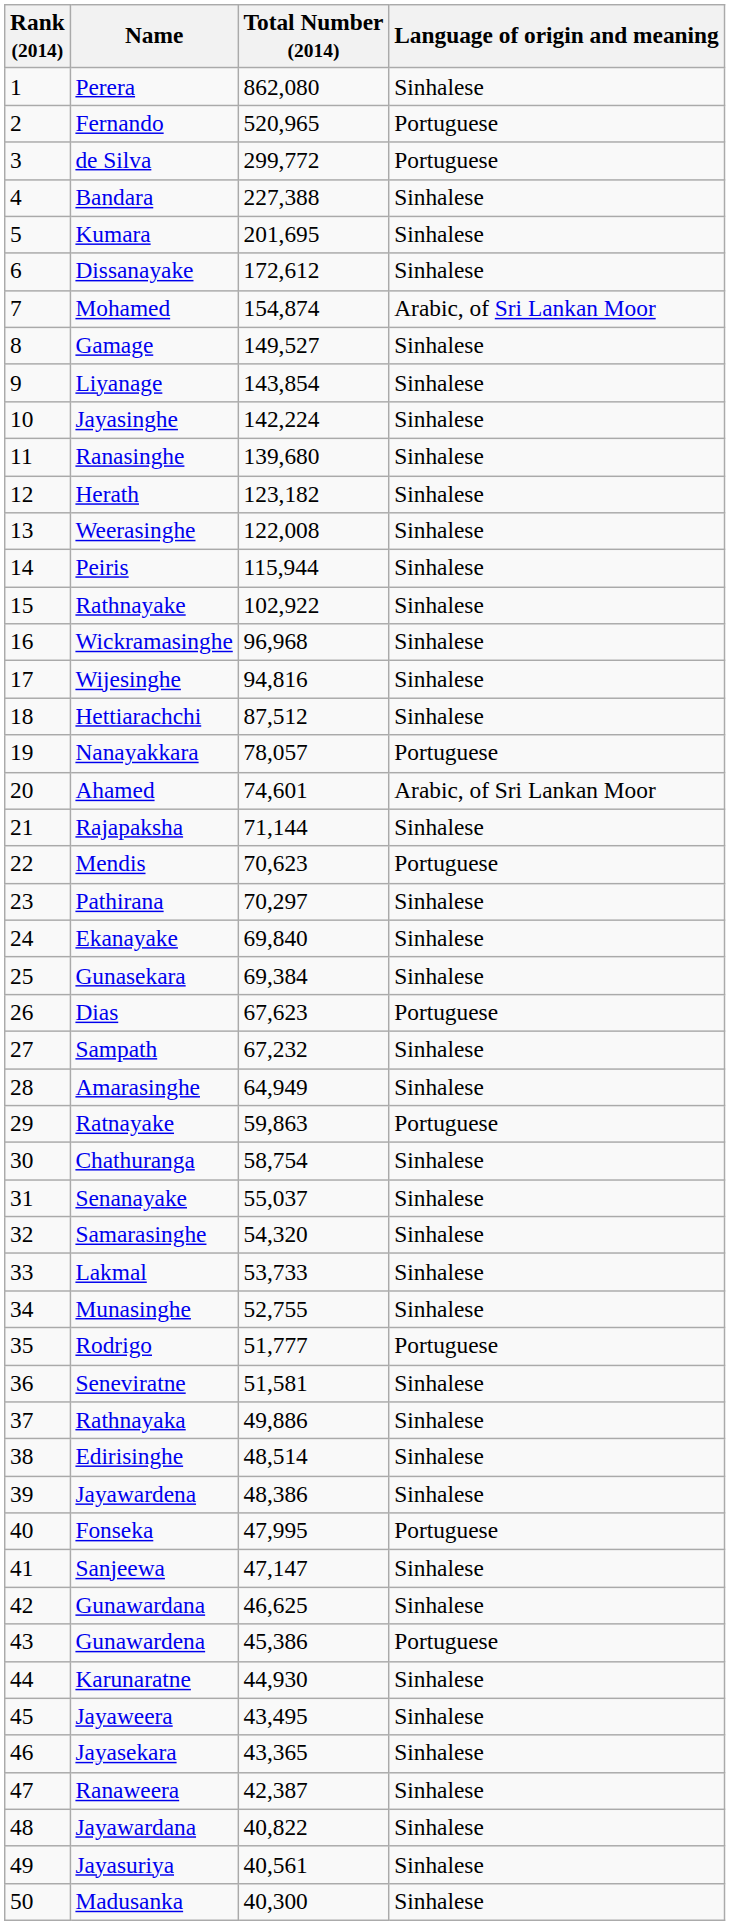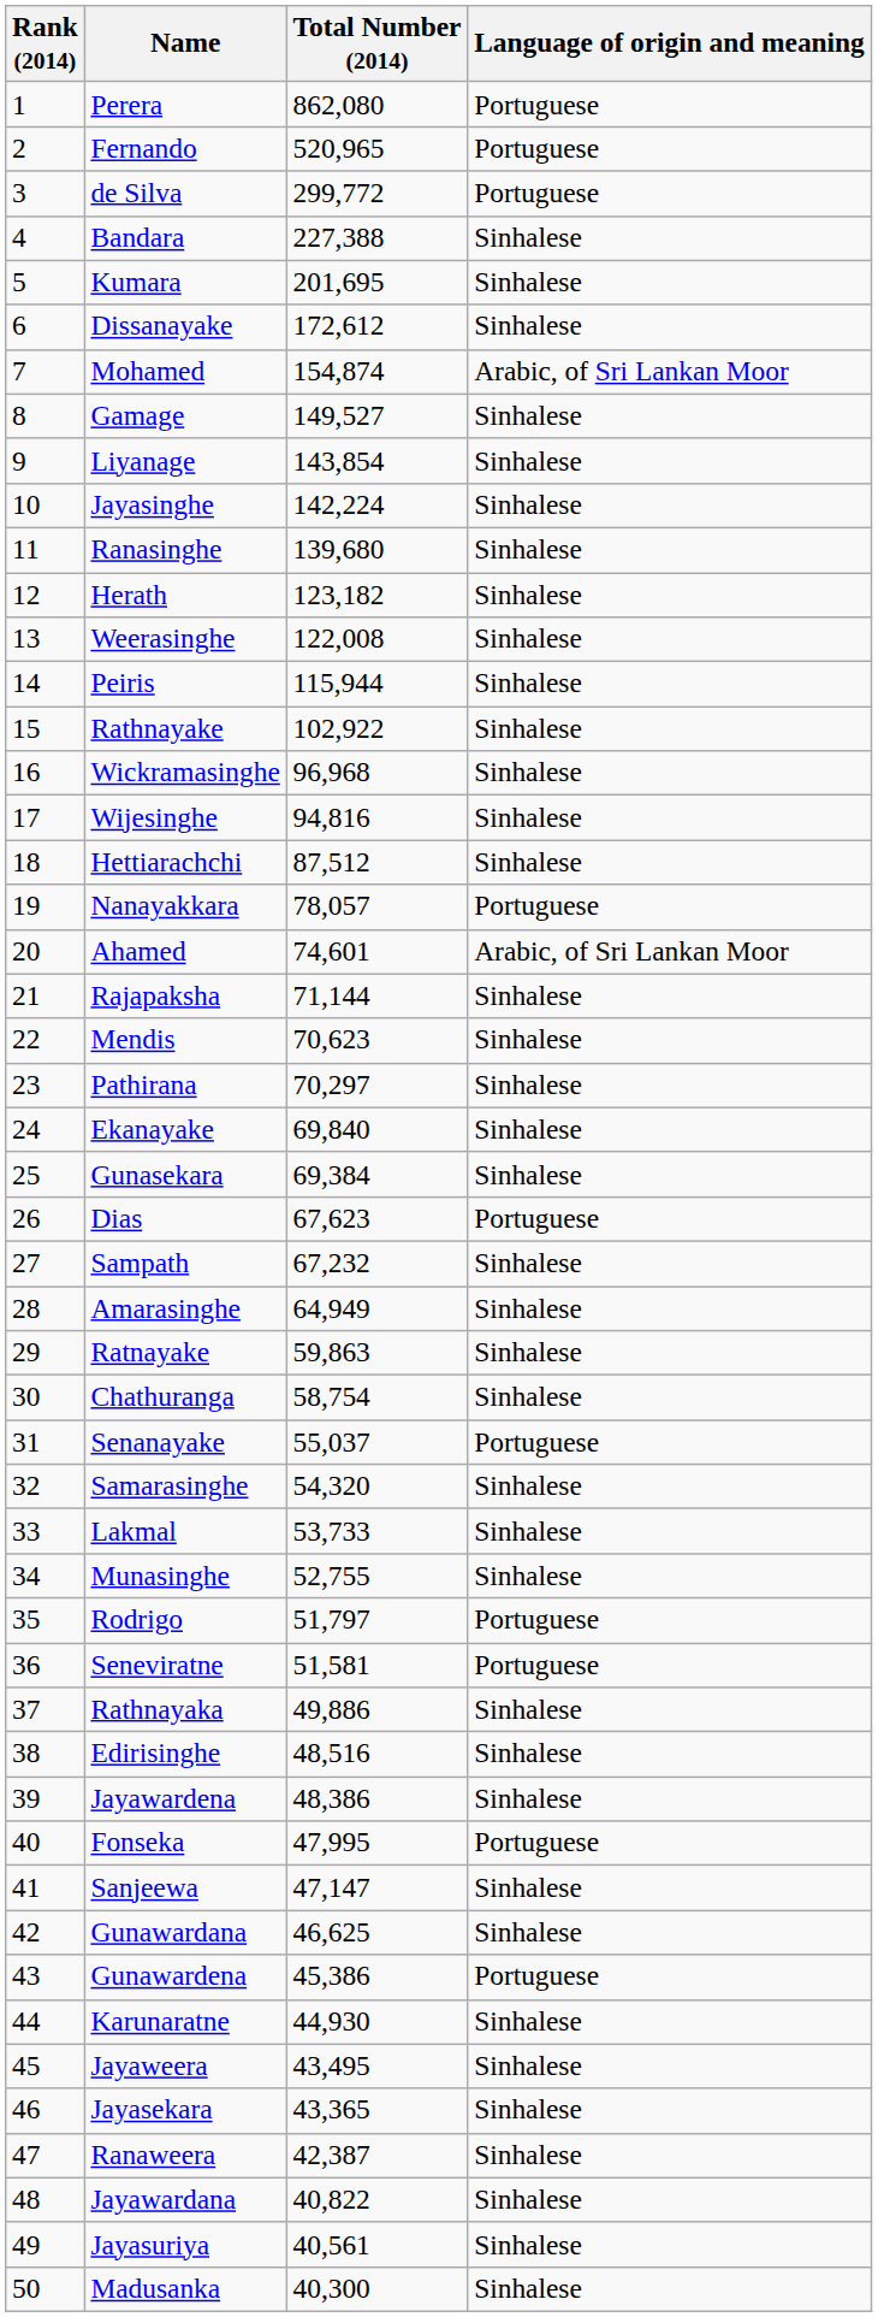Perera | Language of origin and meaning: Sinhalese -> Portuguese
Mendis | Language of origin and meaning: Portuguese -> Sinhalese
Ratnayake | Language of origin and meaning: Portuguese -> Sinhalese
Senanayake | Language of origin and meaning: Sinhalese -> Portuguese
Rodrigo | Total Number (2014): 51,777 -> 51,797
Seneviratne | Language of origin and meaning: Sinhalese -> Portuguese
Edirisinghe | Total Number (2014): 48,514 -> 48,516
